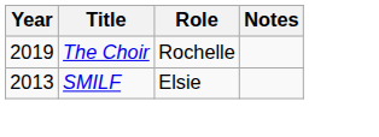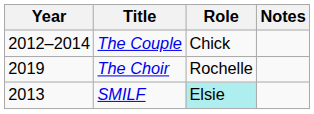+ row: 2012–2014 | The Couple | Chick
SMILF | Role: no background -> paleturquoise background
